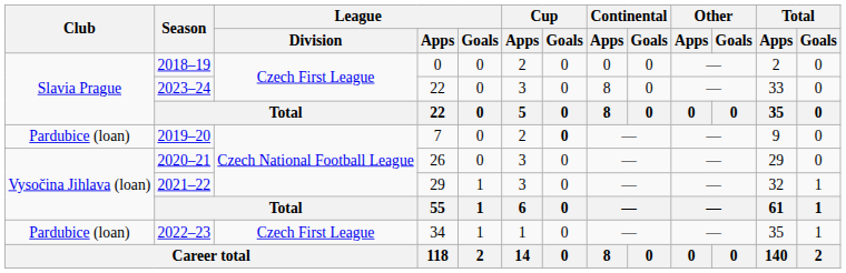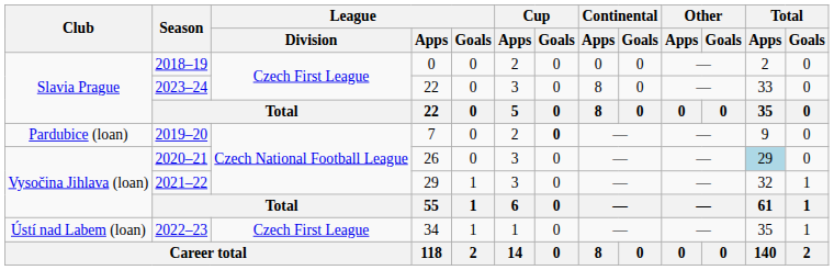2020–21 | Total / Apps: no background -> lightblue background
2022–23 | Club: Pardubice (loan) -> Ústí nad Labem (loan)
